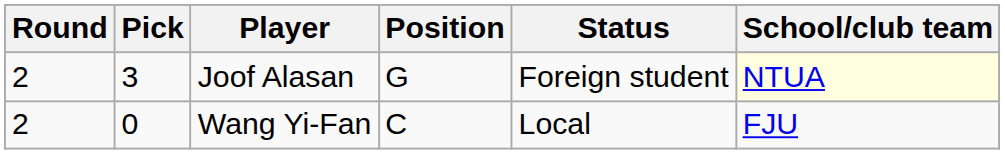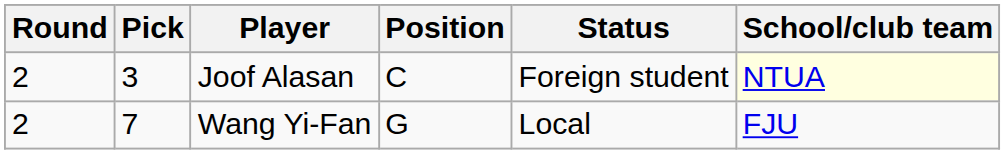Joof Alasan | Position: G -> C
Wang Yi-Fan | Pick: 0 -> 7
Wang Yi-Fan | Position: C -> G
